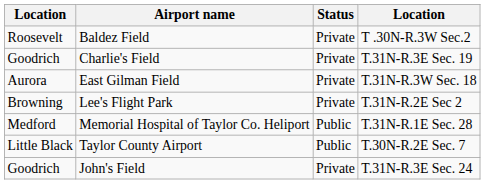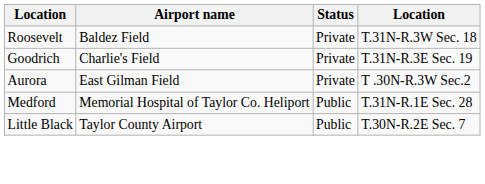Baldez Field | column 4: T .30N-R.3W Sec.2 -> T.31N-R.3W Sec. 18
East Gilman Field | column 4: T.31N-R.3W Sec. 18 -> T .30N-R.3W Sec.2
- row: Browning | Lee's Flight Park | Private | T.31N-R.2E Sec 2
- row: Goodrich | John's Field | Private | T.31N-R.3E Sec. 24
